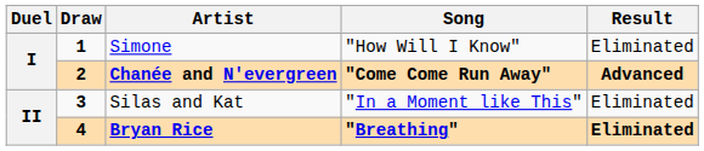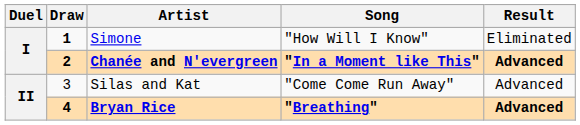Chanée and N'evergreen | Song: "Come Come Run Away" -> "In a Moment like This"
Silas and Kat | Draw: bold -> normal
Silas and Kat | Song: "In a Moment like This" -> "Come Come Run Away"
Silas and Kat | Result: Eliminated -> Advanced
Bryan Rice | Result: Eliminated -> Advanced
